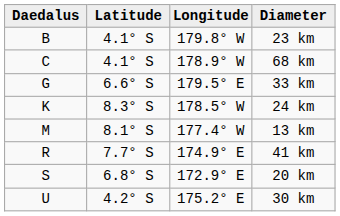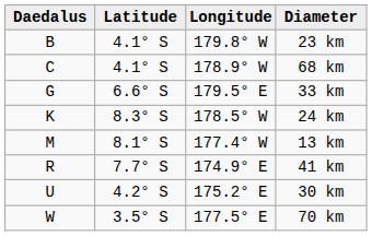- row: S | 6.8° S | 172.9° E | 20 km
+ row: W | 3.5° S | 177.5° E | 70 km
